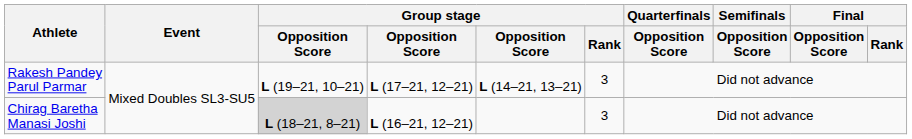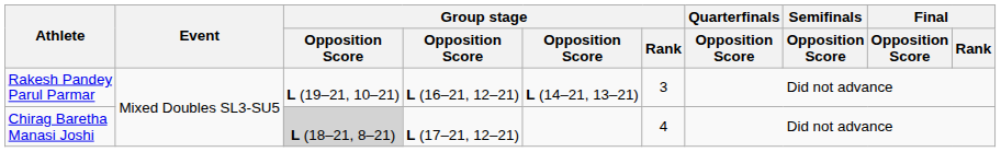Rakesh Pandey Parul Parmar | column 4: L (17–21, 12–21) -> L (16–21, 12–21)
Chirag Baretha Manasi Joshi | column 4: L (16–21, 12–21) -> L (17–21, 12–21)
Chirag Baretha Manasi Joshi | Group stage / Rank: 3 -> 4
